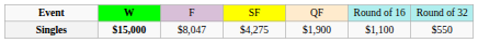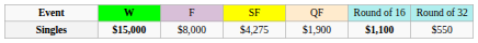Singles | column 3: $8,047 -> $8,000
Singles | column 6: normal -> bold
